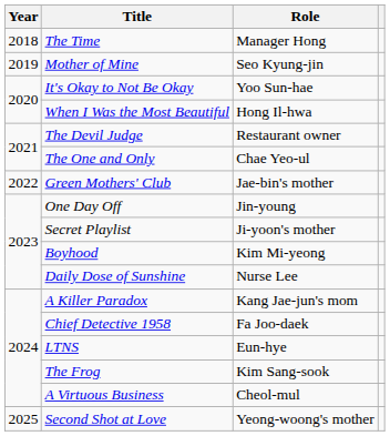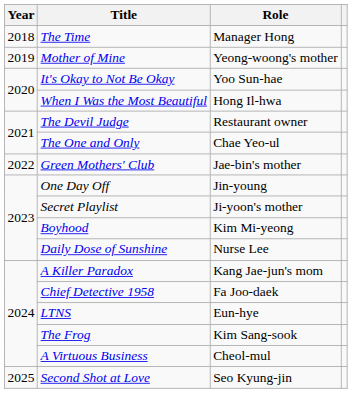Mother of Mine | Role: Seo Kyung-jin -> Yeong-woong's mother
Second Shot at Love | Role: Yeong-woong's mother -> Seo Kyung-jin
